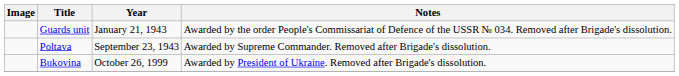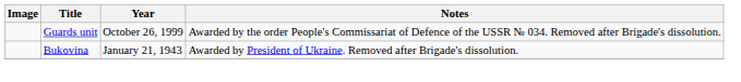Guards unit | Year: January 21, 1943 -> October 26, 1999
- row: Poltava | September 23, 1943 | Awarded by Supreme Commander. Removed after Brigade's dissolution.
Bukovina | Year: October 26, 1999 -> January 21, 1943
